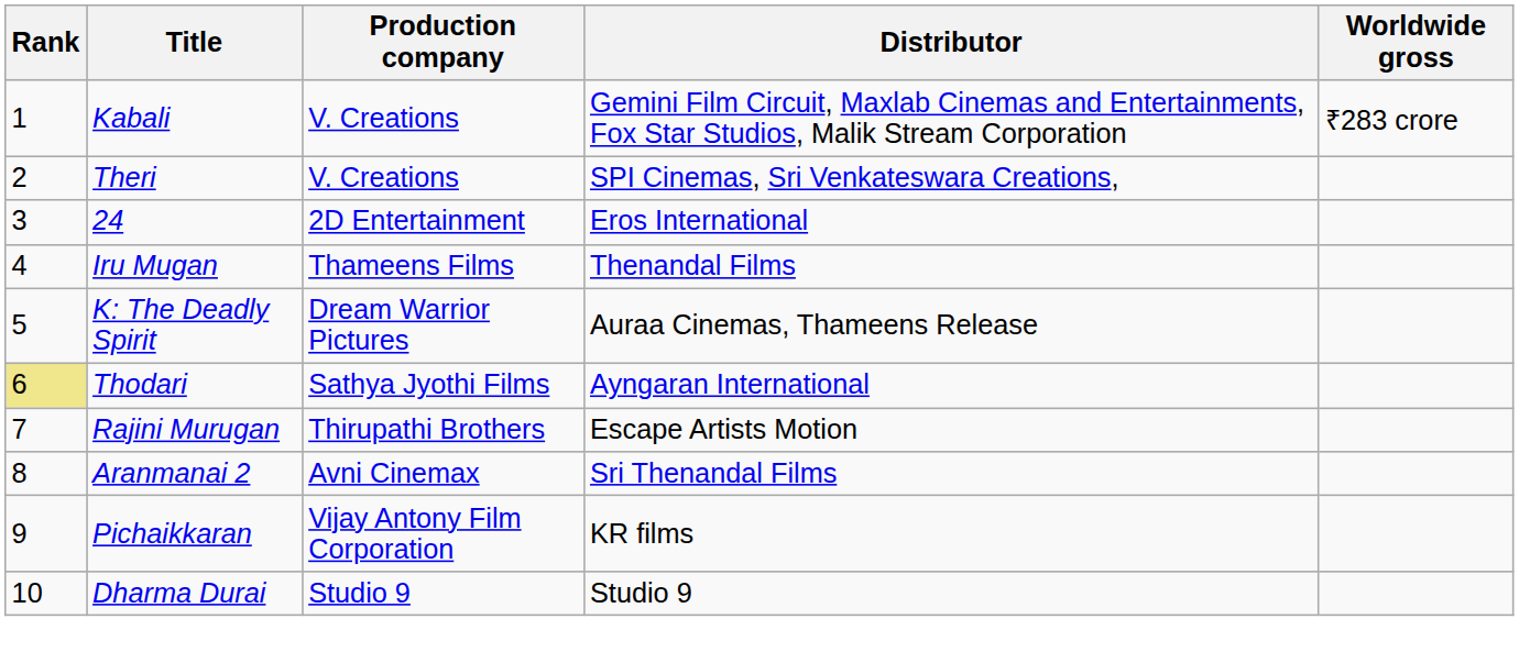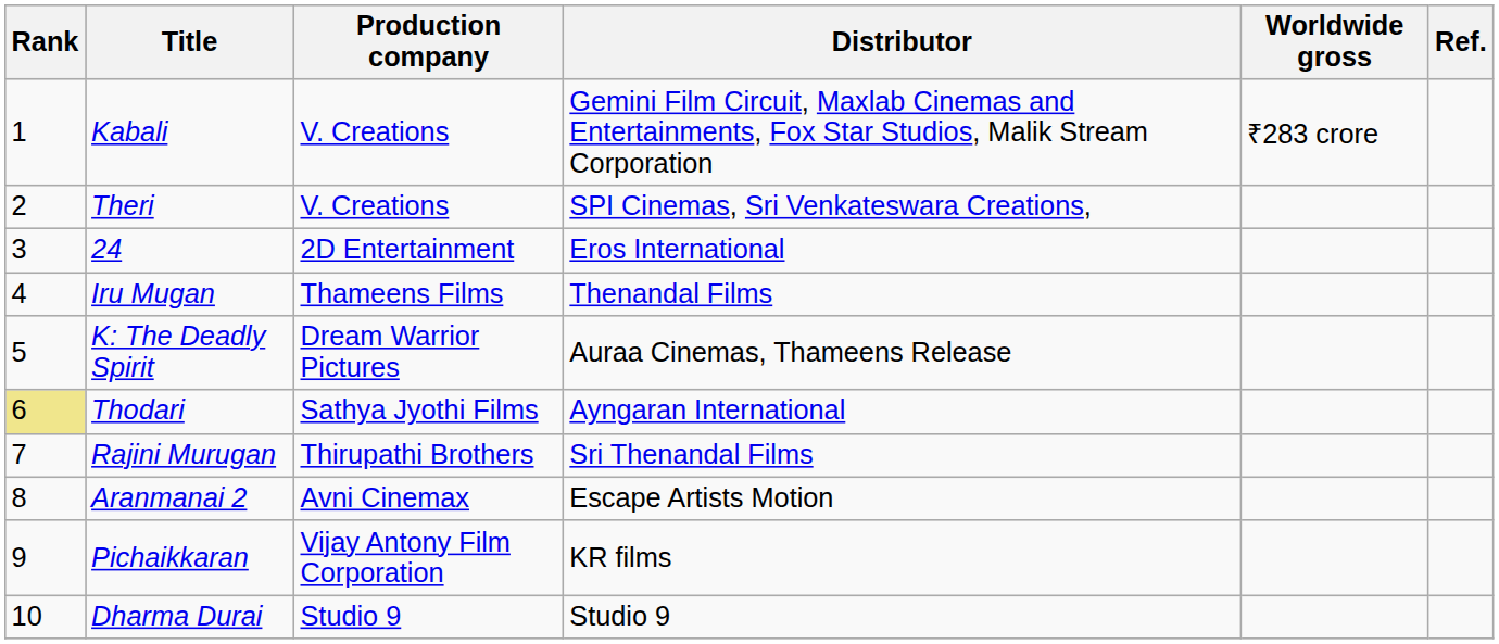+ column: Ref.
Rajini Murugan | Distributor: Escape Artists Motion -> Sri Thenandal Films
Aranmanai 2 | Distributor: Sri Thenandal Films -> Escape Artists Motion
